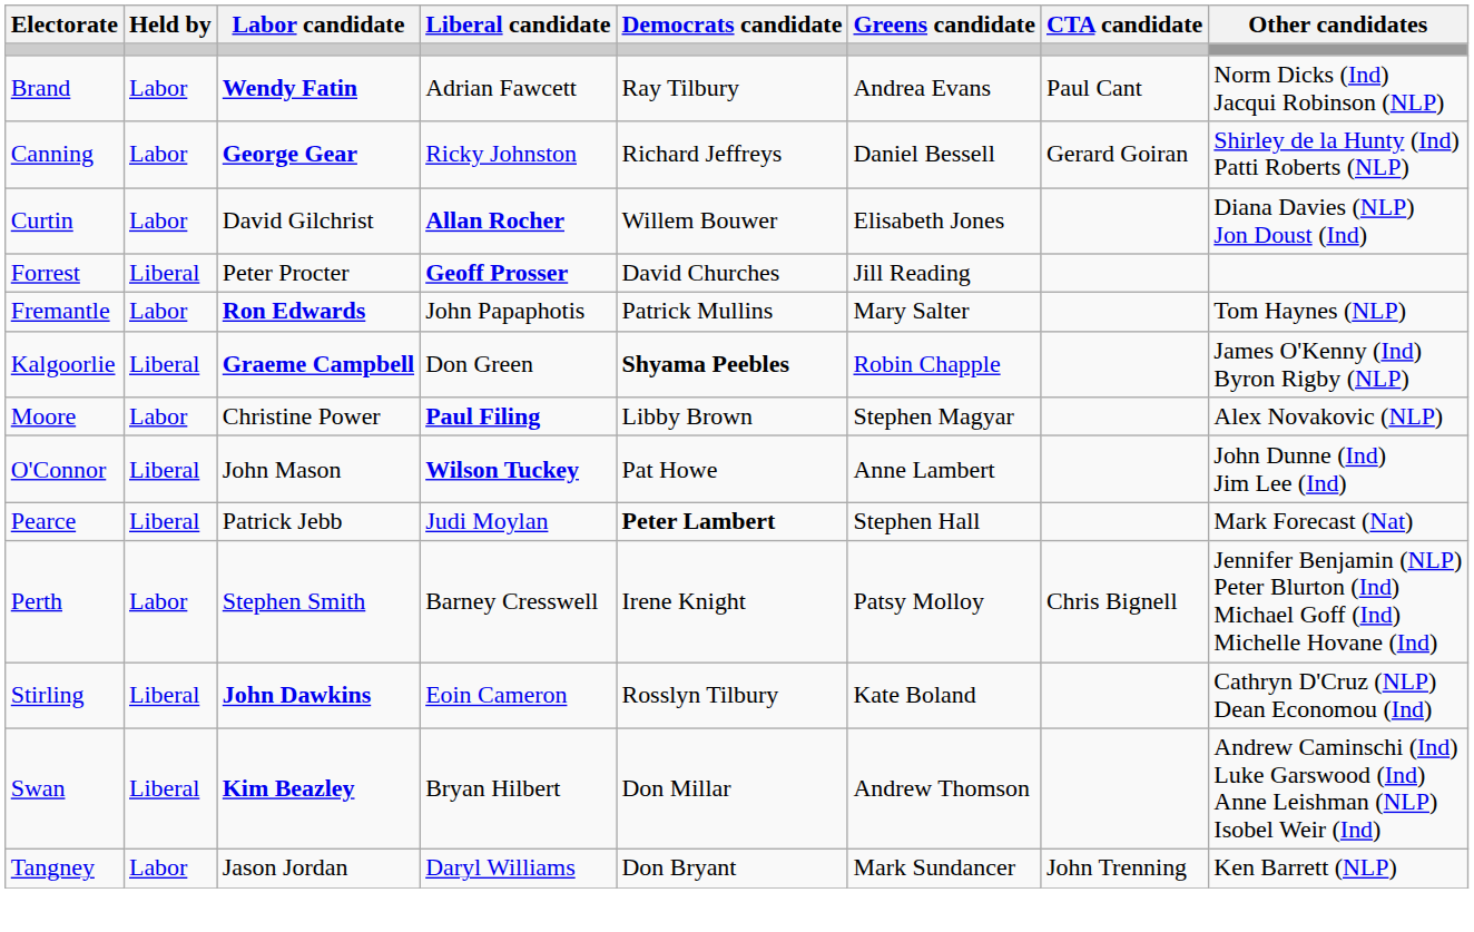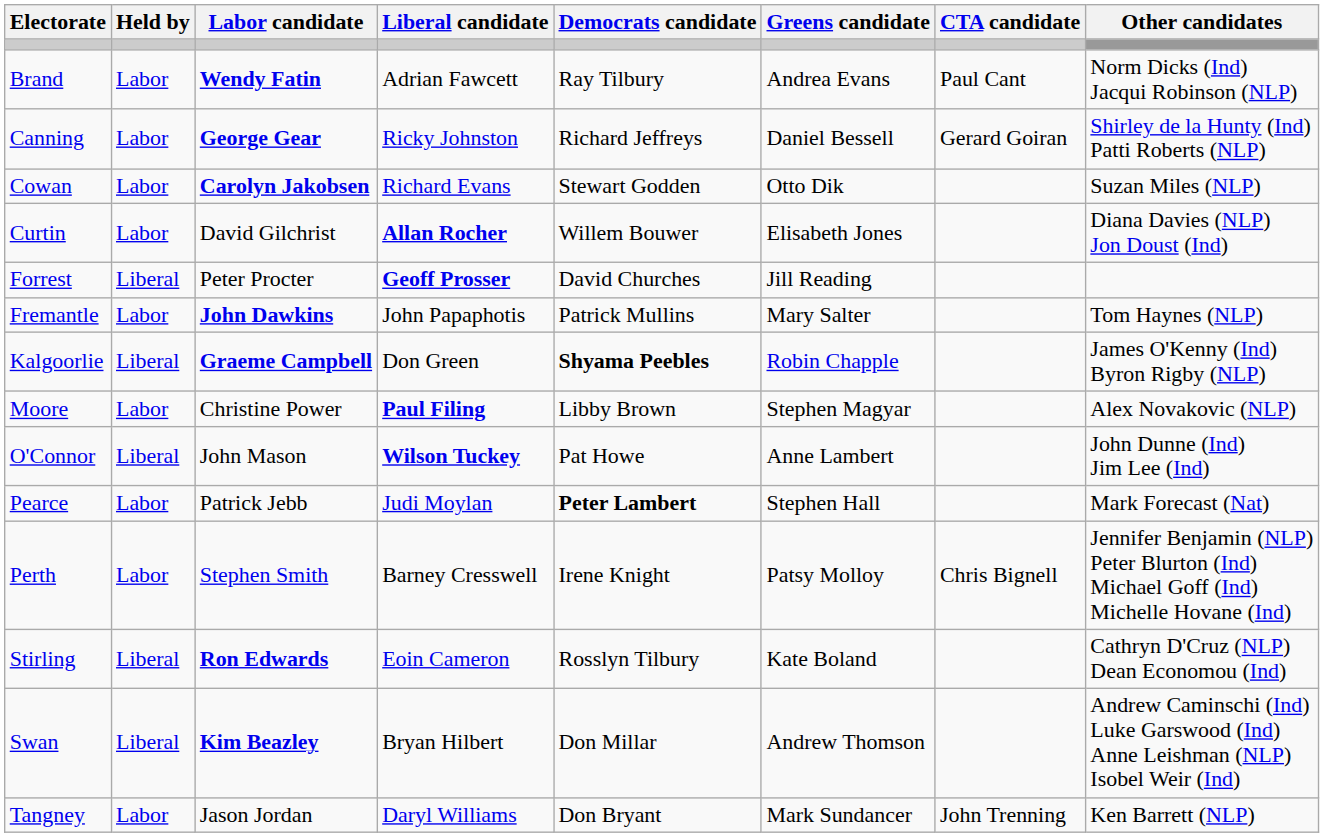+ row: Cowan | Labor | Carolyn Jakobsen | Richard Evans | Stewart Godden | Otto Dik | Suzan Miles (NLP)
Fremantle | Labor candidate: Ron Edwards -> John Dawkins
Pearce | Held by: Liberal -> Labor
Stirling | Labor candidate: John Dawkins -> Ron Edwards
